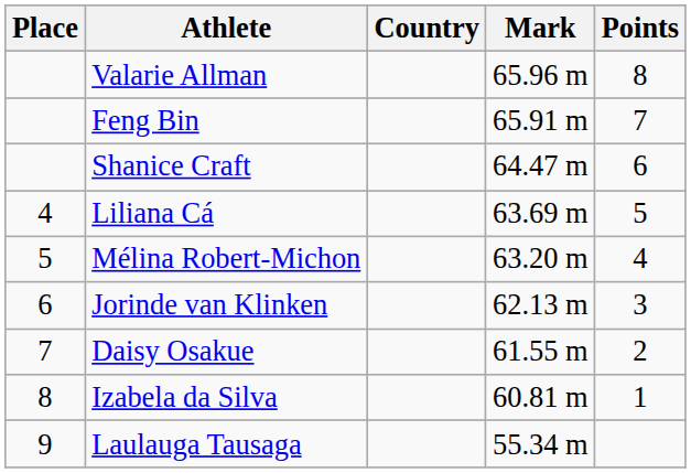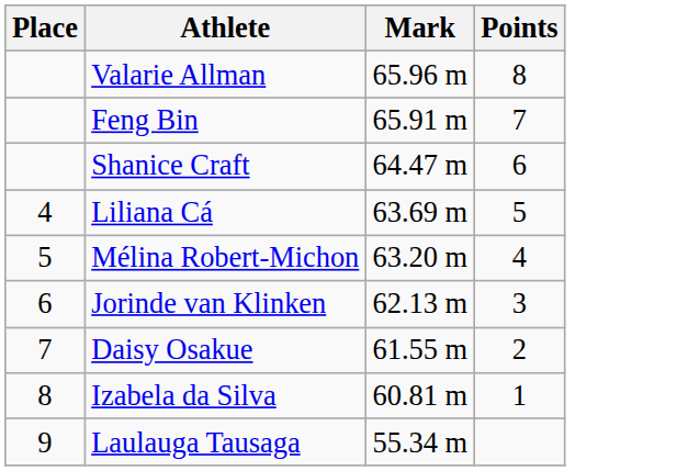- column: Country
